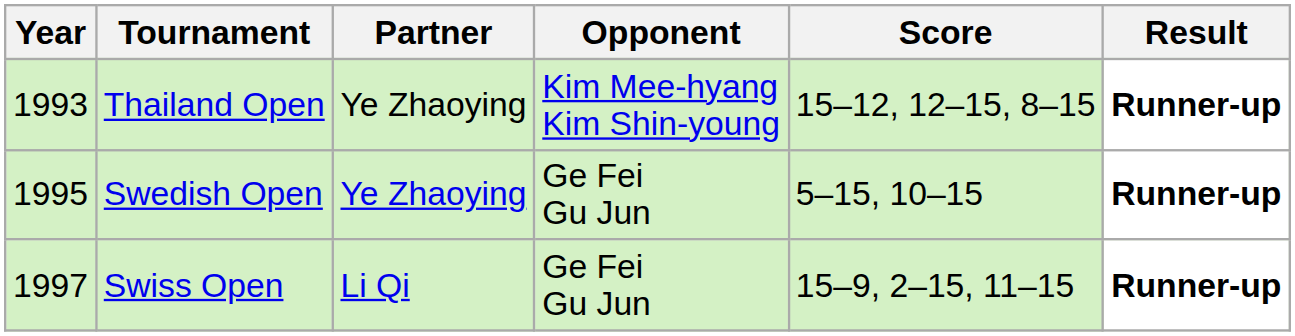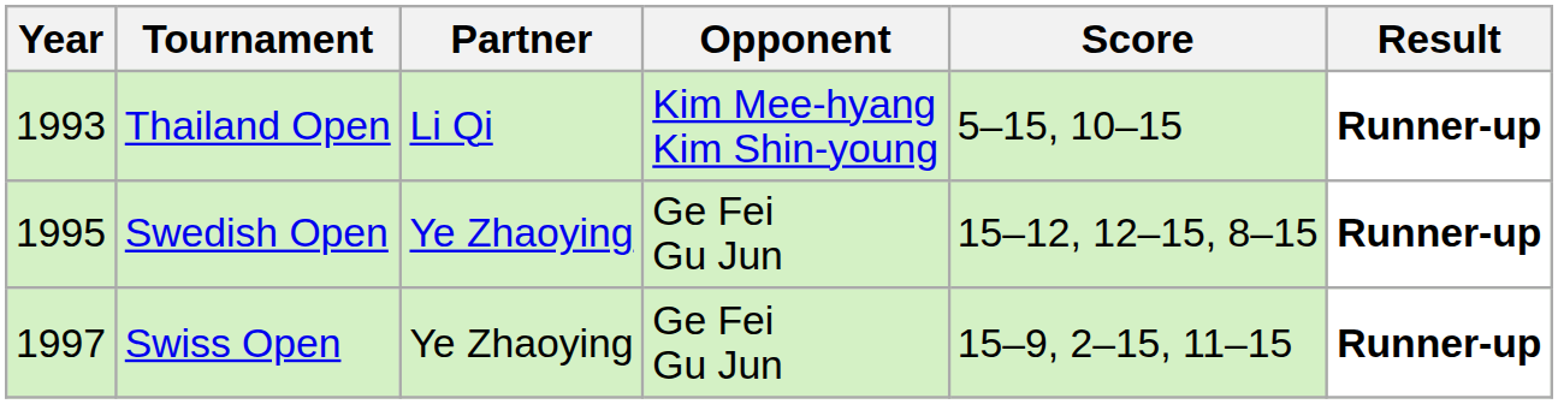Thailand Open | Partner: Ye Zhaoying -> Li Qi
Thailand Open | Score: 15–12, 12–15, 8–15 -> 5–15, 10–15
Swedish Open | Score: 5–15, 10–15 -> 15–12, 12–15, 8–15
Swiss Open | Partner: Li Qi -> Ye Zhaoying
